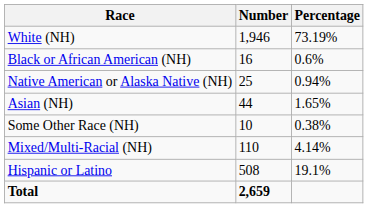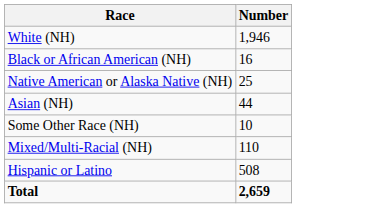- column: Percentage | 73.19% | 0.6% | 0.94% | 1.65% | 0.38% | 4.14% | 19.1%
